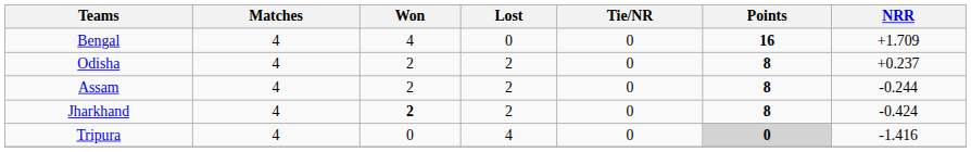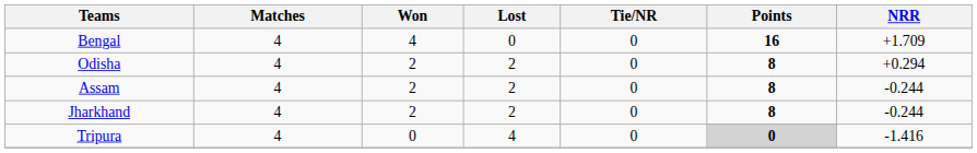Odisha | NRR: +0.237 -> +0.294
Jharkhand | Won: bold -> normal
Jharkhand | NRR: -0.424 -> -0.244
